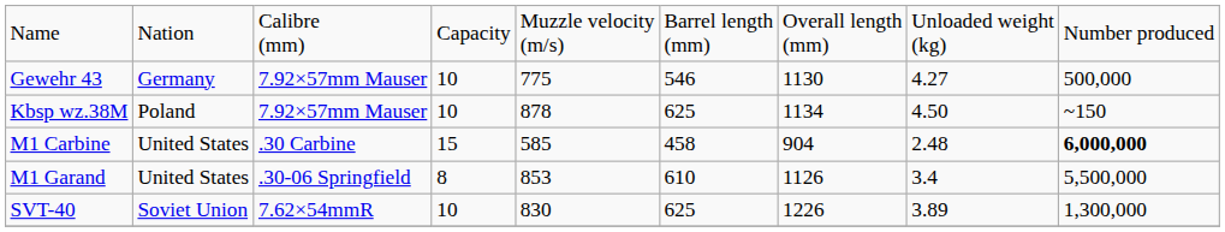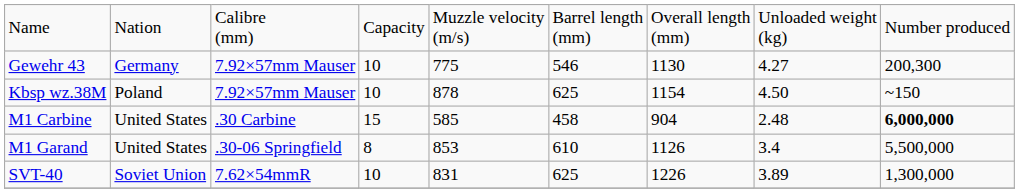Gewehr 43 | column 9: 500,000 -> 200,300
Kbsp wz.38M | column 7: 1134 -> 1154
SVT-40 | column 5: 830 -> 831
